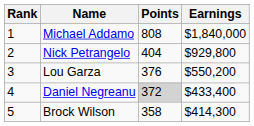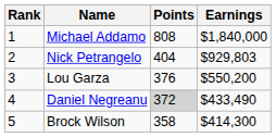Nick Petrangelo | Earnings: $929,800 -> $929,803
Daniel Negreanu | Earnings: $433,400 -> $433,490
